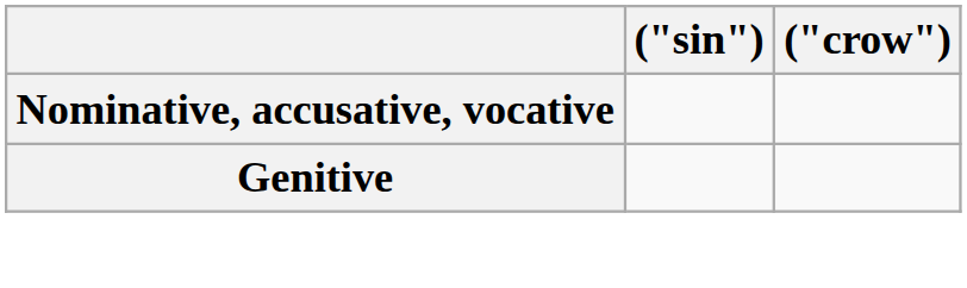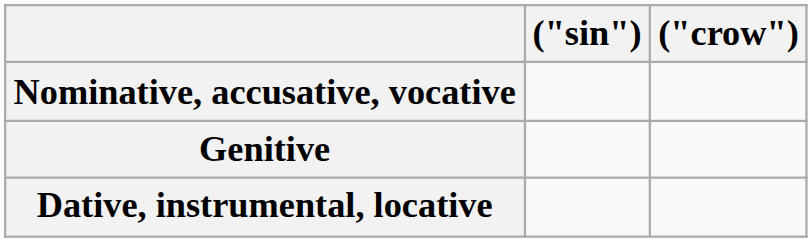+ row: Dative, instrumental, locative
